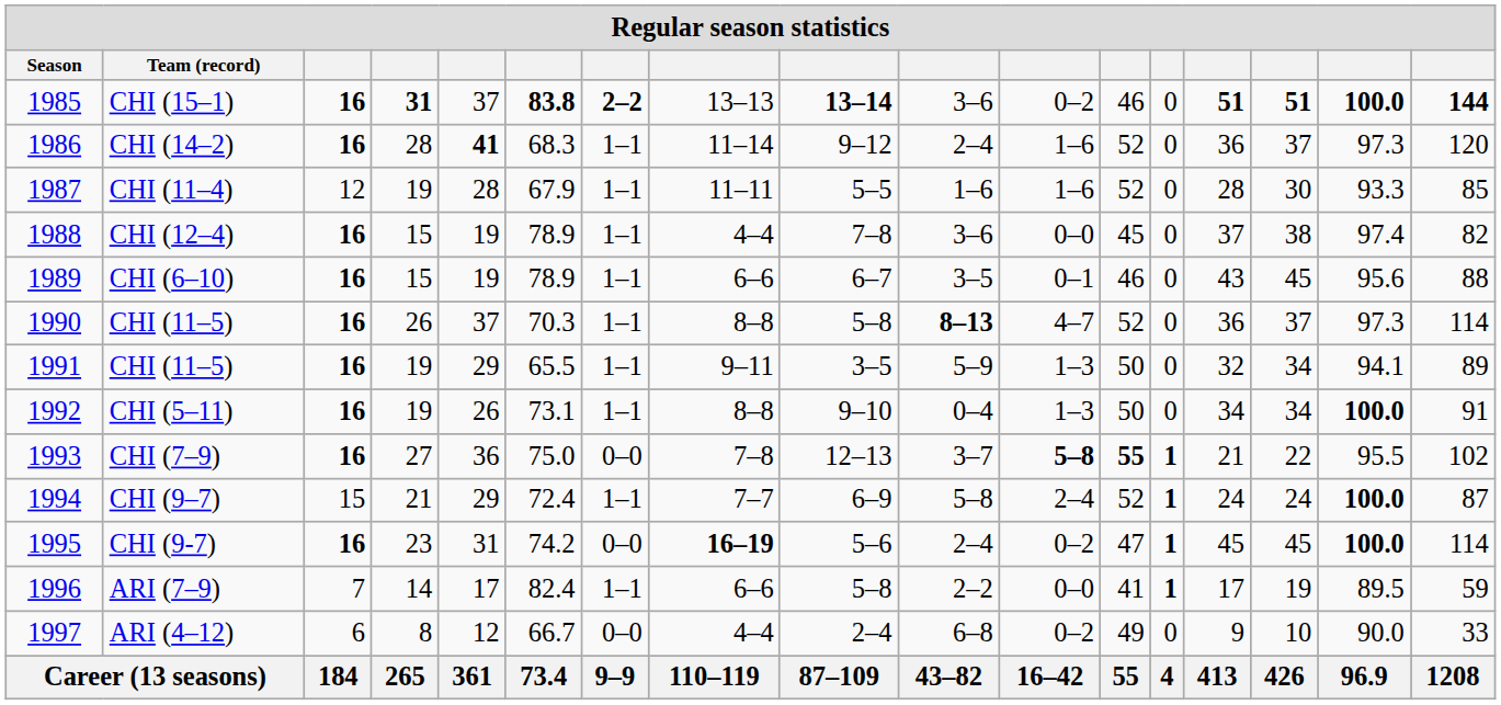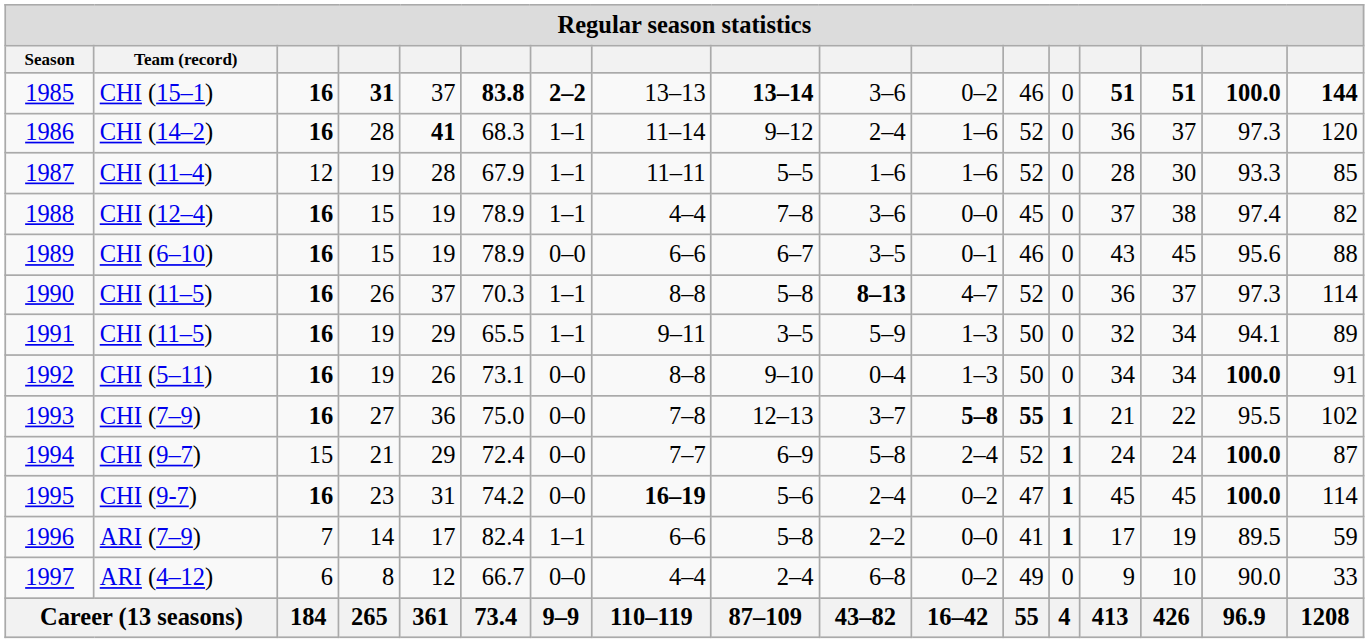CHI (6–10) | column 7: 1–1 -> 0–0
CHI (5–11) | column 7: 1–1 -> 0–0
CHI (9–7) | column 7: 1–1 -> 0–0
